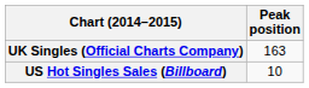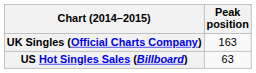US Hot Singles Sales (Billboard) | Peak position: 10 -> 63
